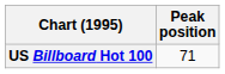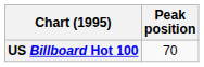US Billboard Hot 100 | Peak position: 71 -> 70
